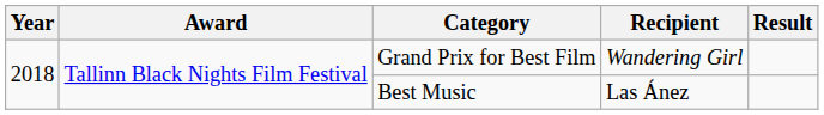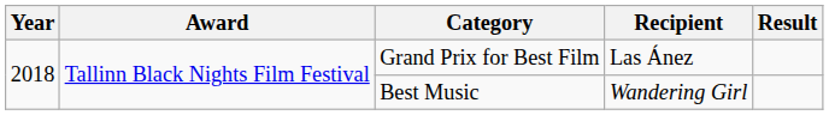Grand Prix for Best Film | Recipient: Wandering Girl -> Las Ánez
Best Music | Recipient: Las Ánez -> Wandering Girl
